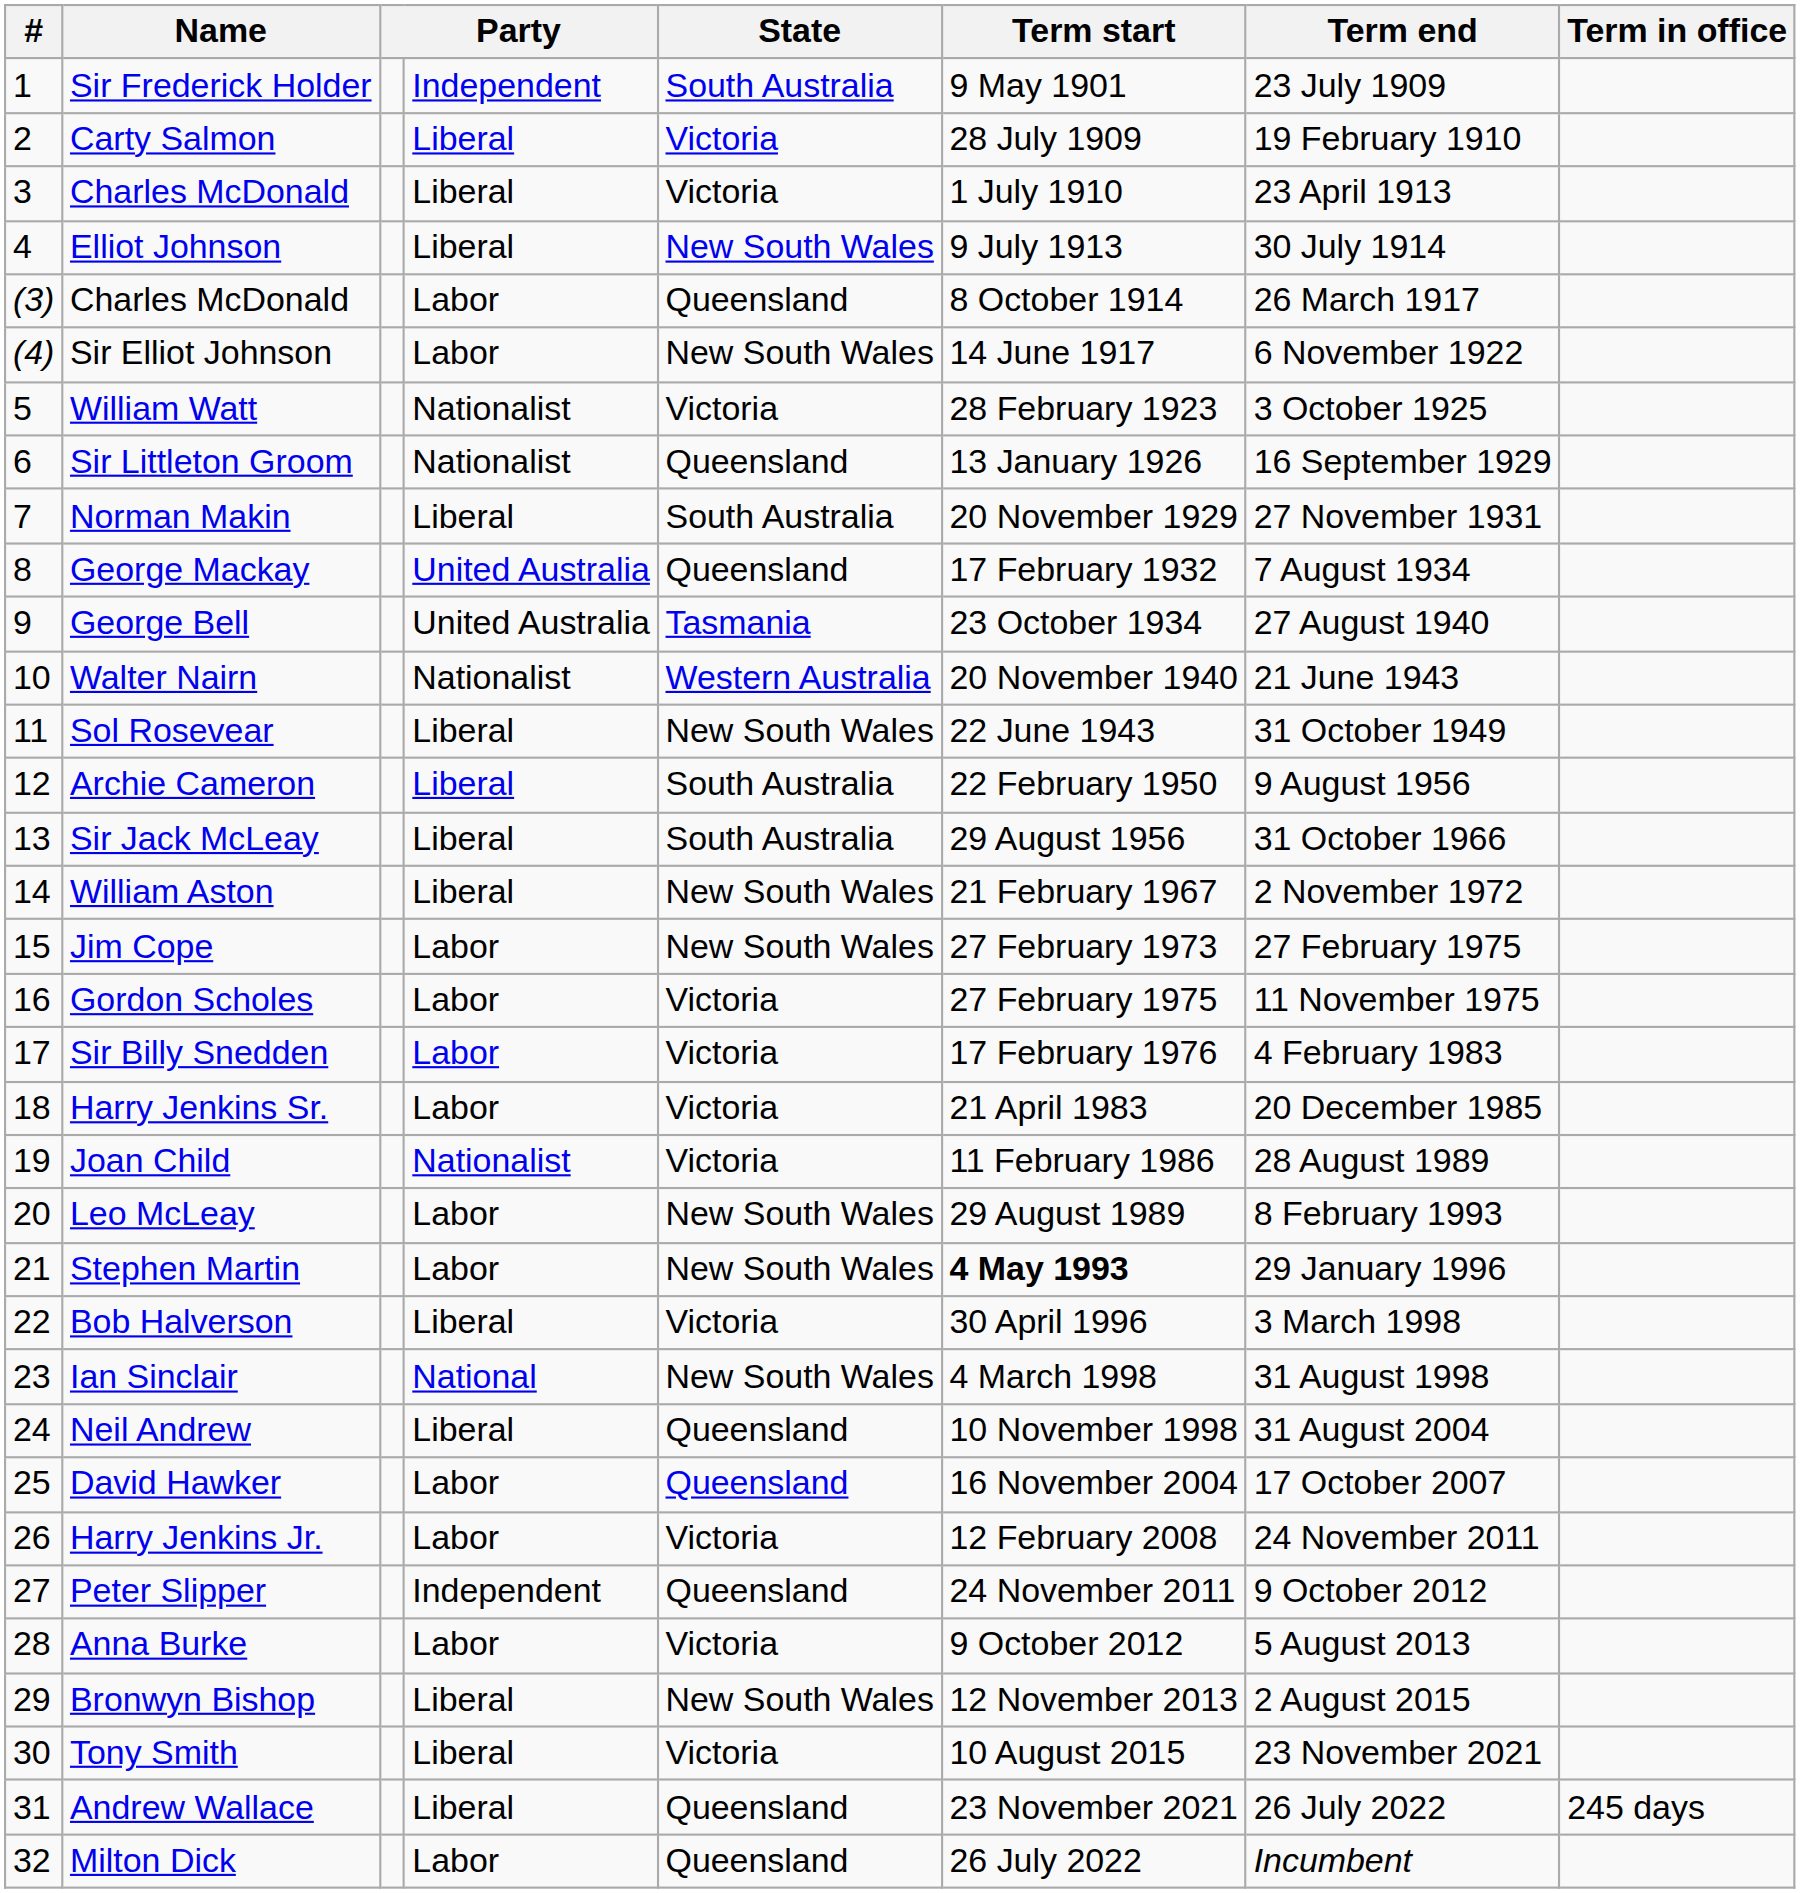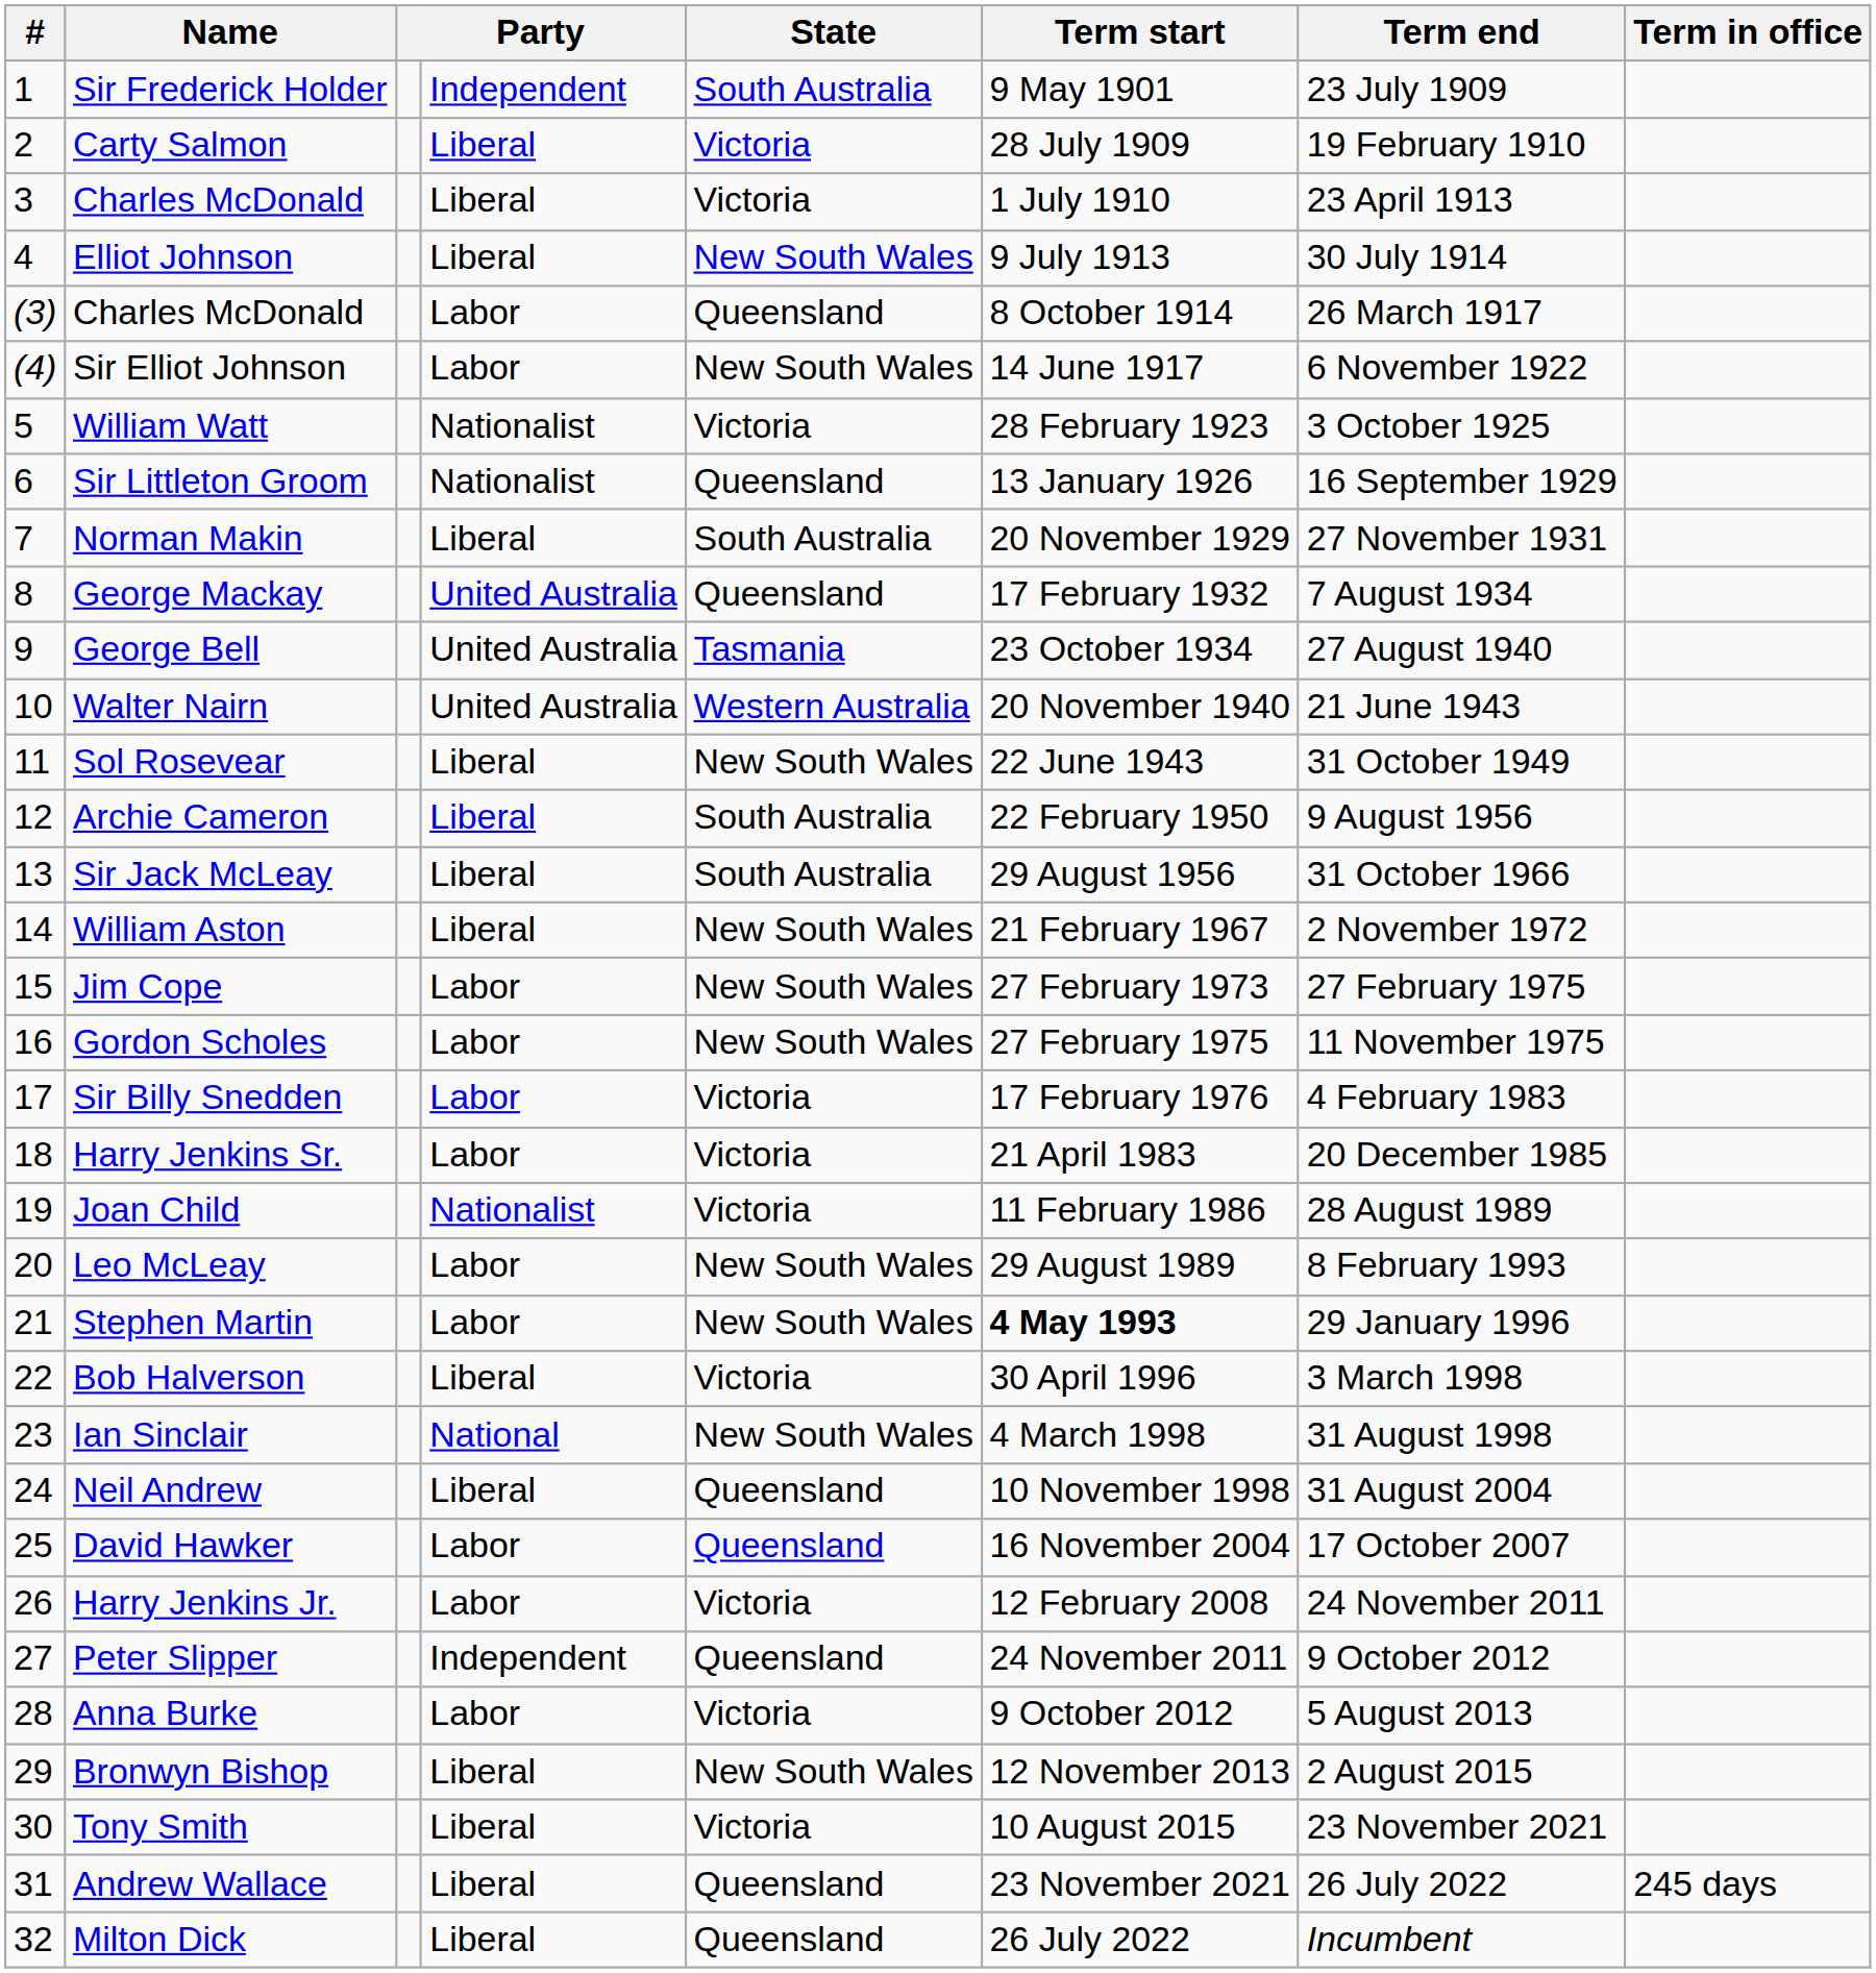Walter Nairn | column 4: Nationalist -> United Australia
Gordon Scholes | State: Victoria -> New South Wales
Milton Dick | column 4: Labor -> Liberal
